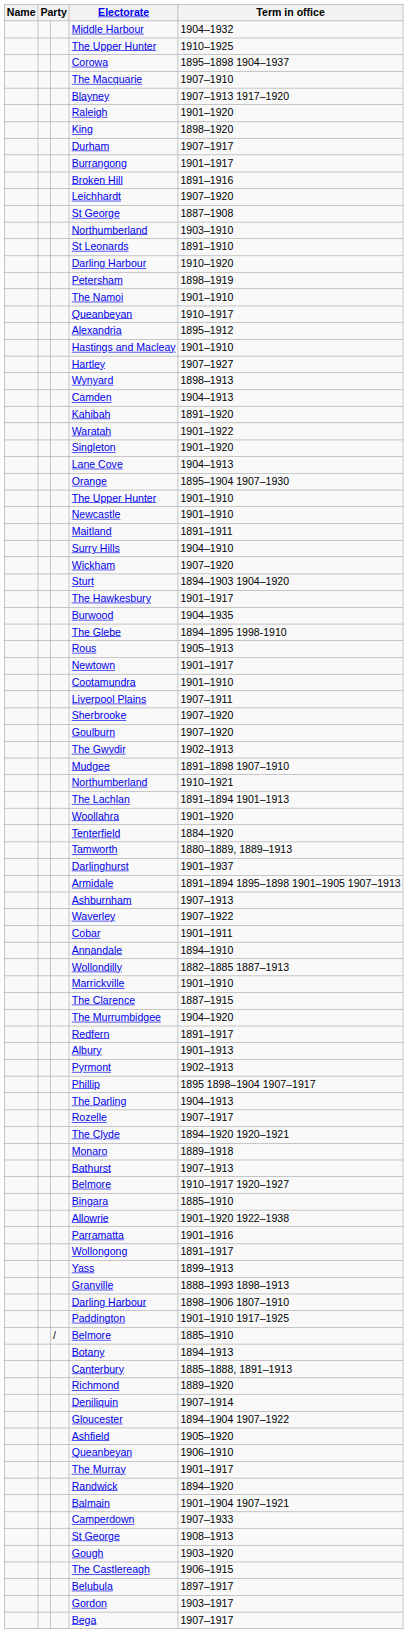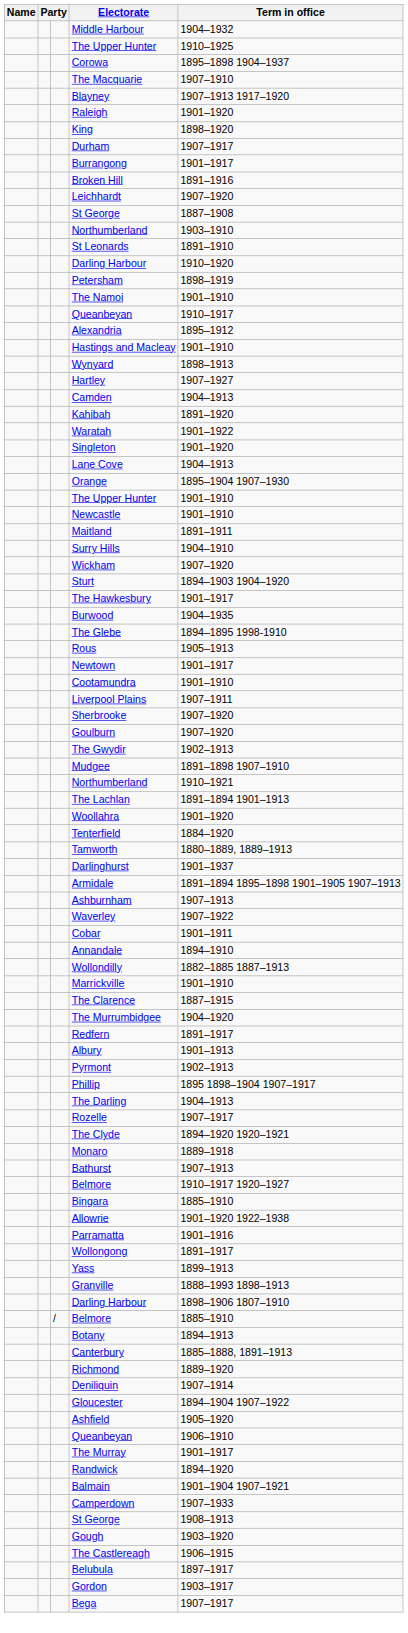rows swapped: Wynyard <-> Hartley
- row: Paddington | 1901–1910 1917–1925
